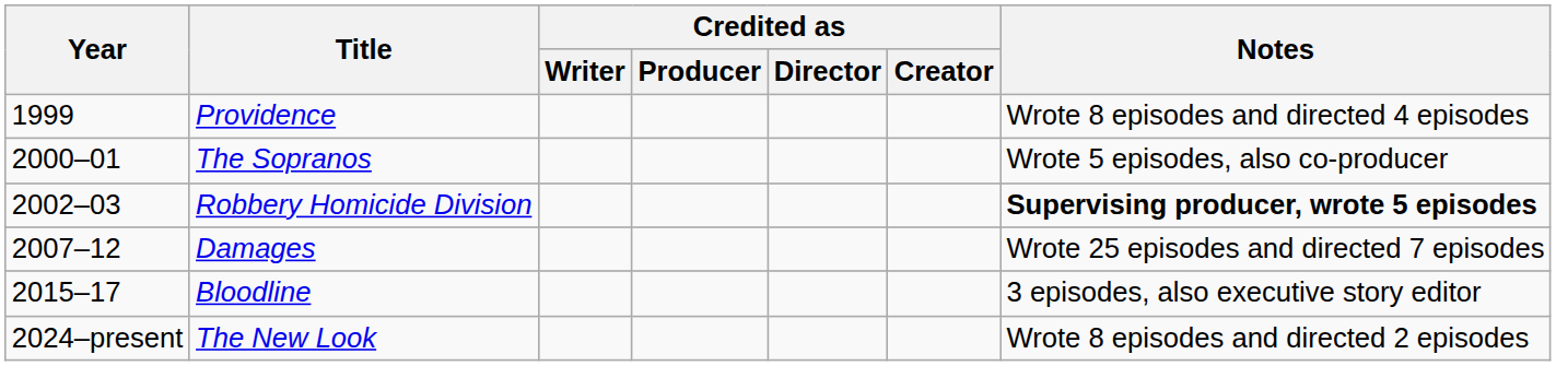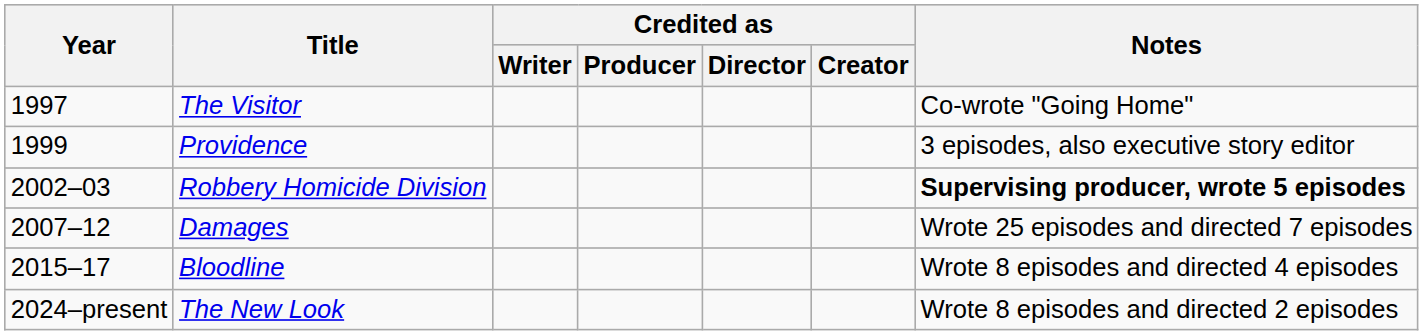+ row: 1997 | The Visitor | Co-wrote "Going Home"
Providence | Notes: Wrote 8 episodes and directed 4 episodes -> 3 episodes, also executive story editor
- row: 2000–01 | The Sopranos | Wrote 5 episodes, also co-producer
Bloodline | Notes: 3 episodes, also executive story editor -> Wrote 8 episodes and directed 4 episodes
